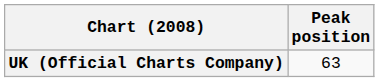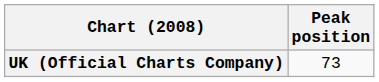UK (Official Charts Company) | Peak position: 63 -> 73
